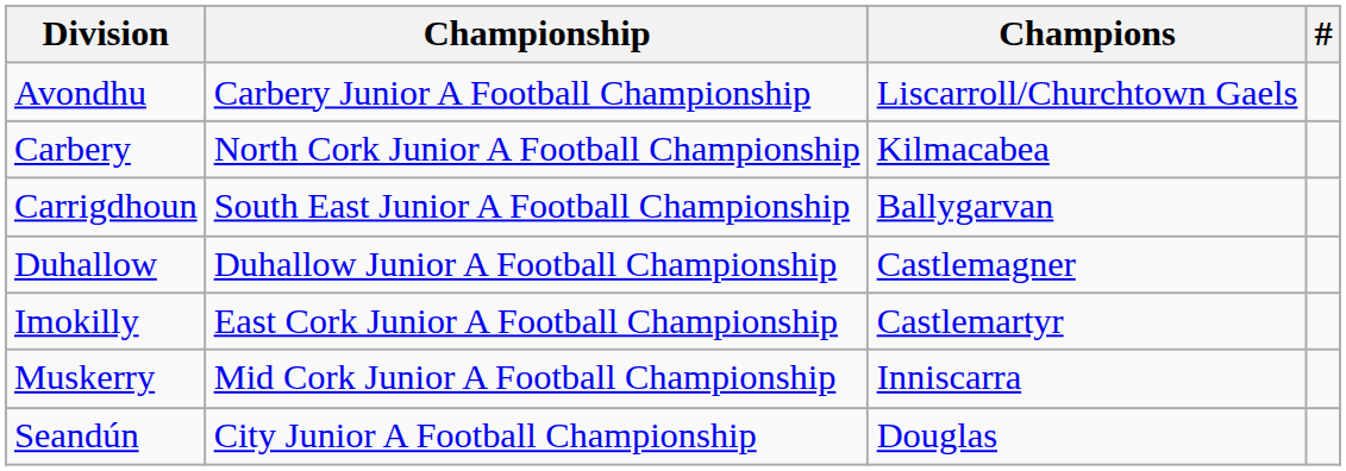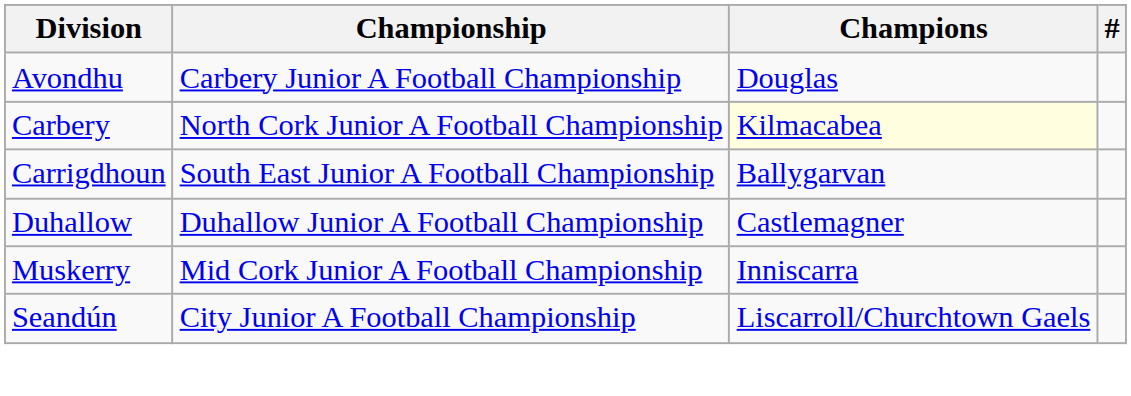Avondhu | Champions: Liscarroll/Churchtown Gaels -> Douglas
Carbery | Champions: no background -> lightyellow background
- row: Imokilly | East Cork Junior A Football Championship | Castlemartyr
Seandún | Champions: Douglas -> Liscarroll/Churchtown Gaels
